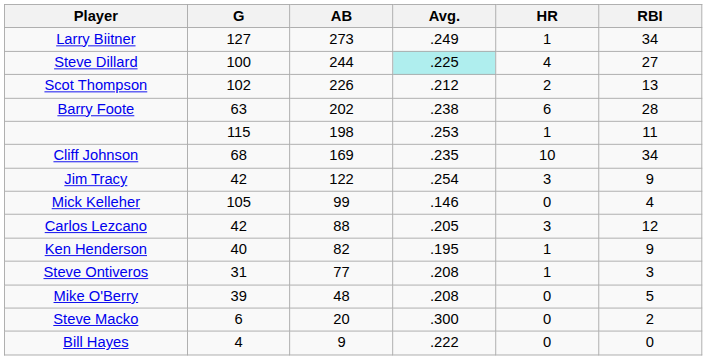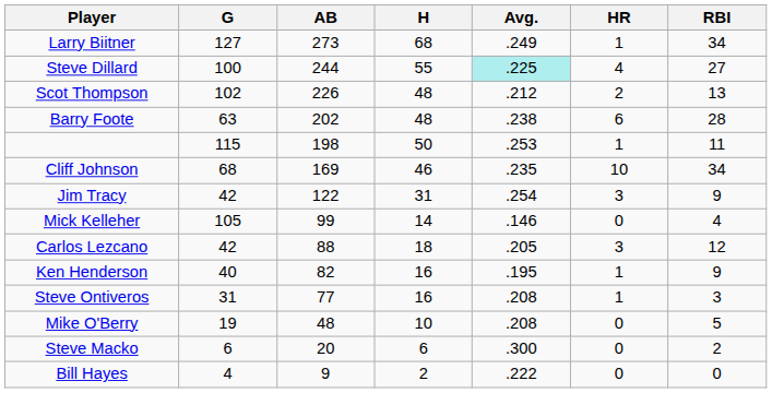+ column: H | 68 | 55 | 48 | 48 | 50 | 46 | 31 | 14 | 18 | 16 | 16 | 10 | 6 | 2
Mike O'Berry | G: 39 -> 19
